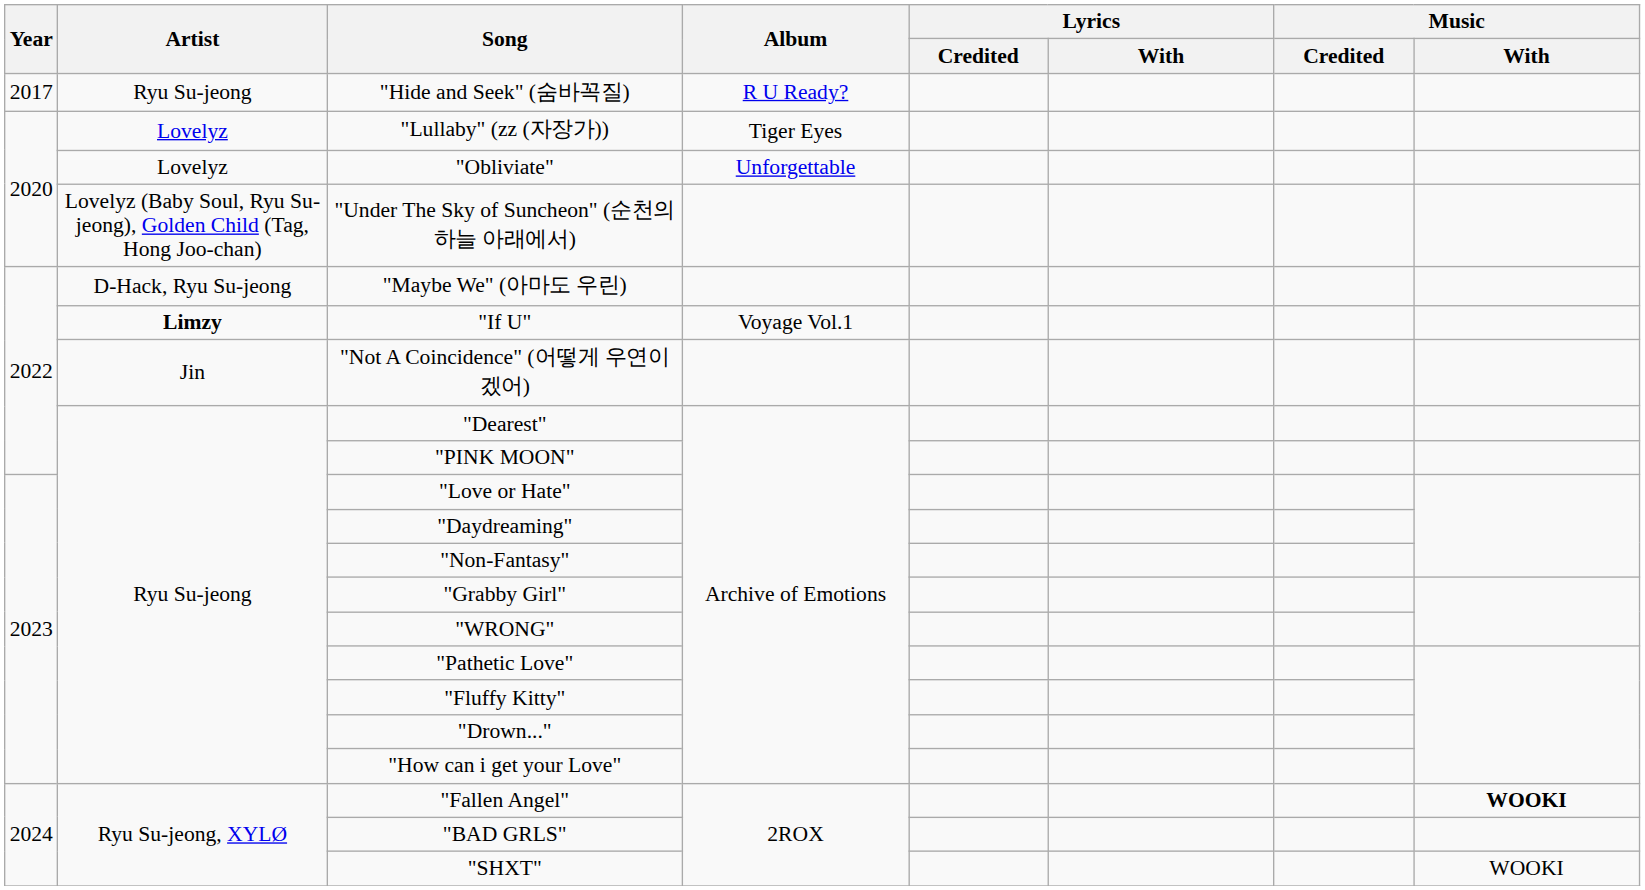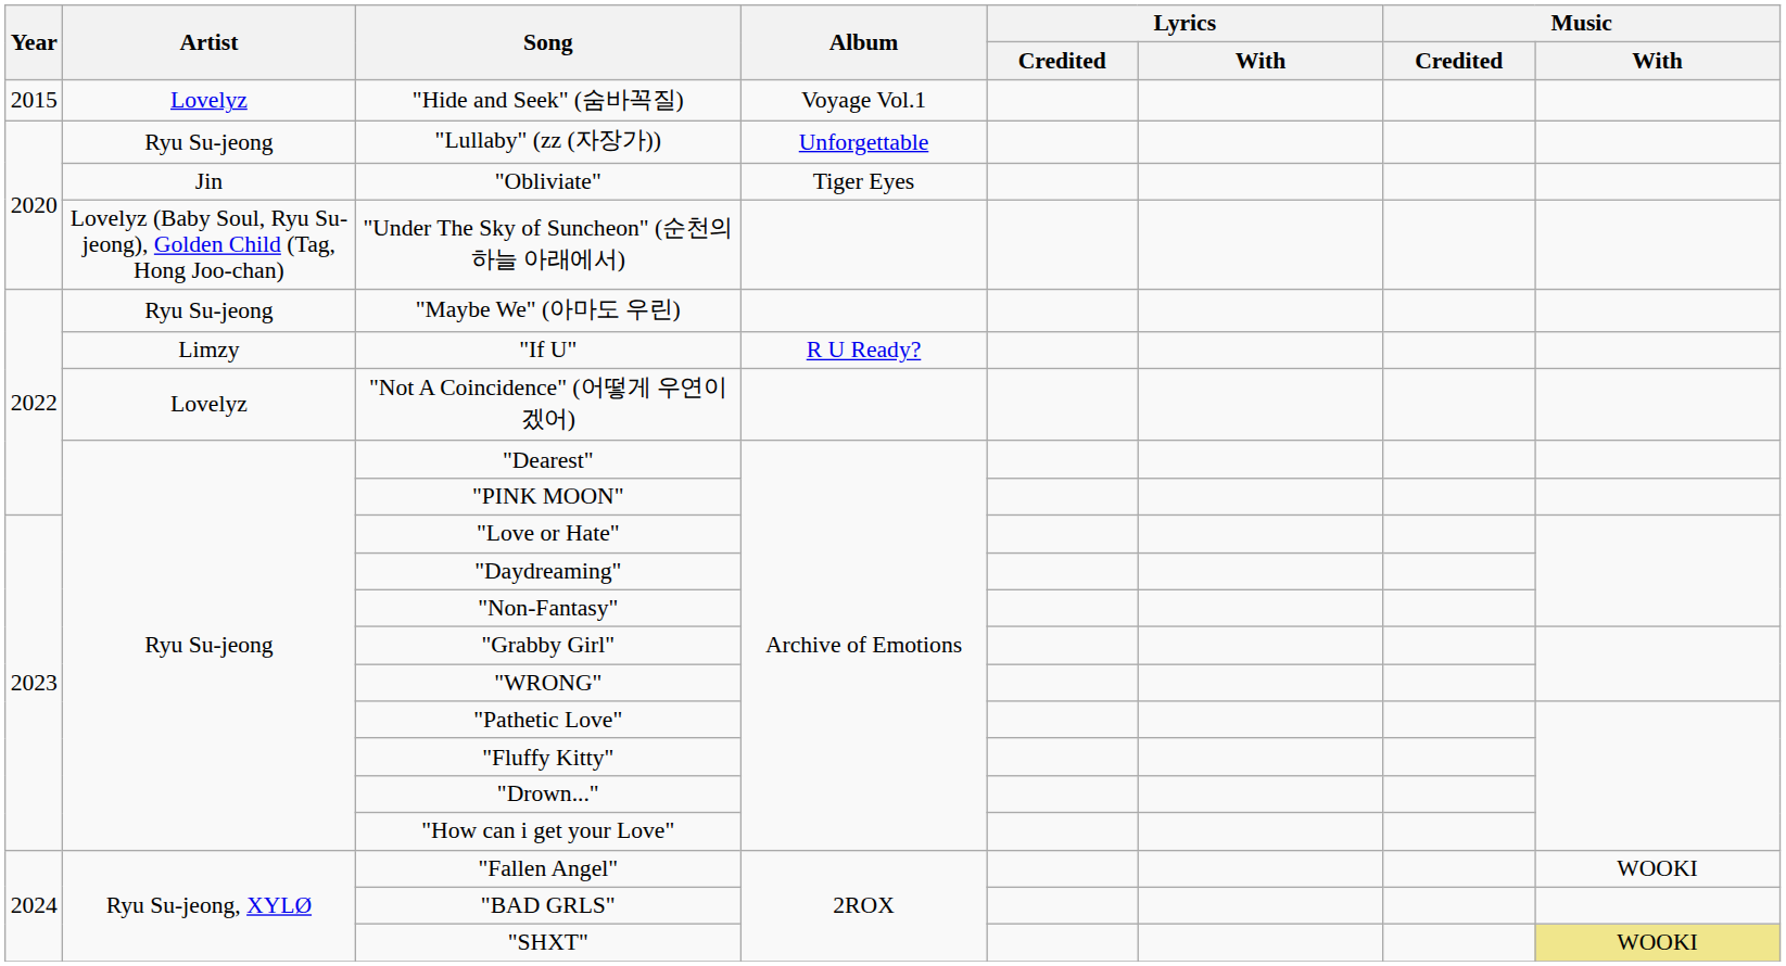"Hide and Seek" (숨바꼭질) | Year: 2017 -> 2015
"Hide and Seek" (숨바꼭질) | Artist: Ryu Su-jeong -> Lovelyz
"Hide and Seek" (숨바꼭질) | Album: R U Ready? -> Voyage Vol.1
"Lullaby" (zz (자장가)) | Artist: Lovelyz -> Ryu Su-jeong
"Lullaby" (zz (자장가)) | Album: Tiger Eyes -> Unforgettable
"Obliviate" | Artist: Lovelyz -> Jin
"Obliviate" | Album: Unforgettable -> Tiger Eyes
"Maybe We" (아마도 우린) | Artist: D-Hack, Ryu Su-jeong -> Ryu Su-jeong
"If U" | Artist: bold -> normal
"If U" | Album: Voyage Vol.1 -> R U Ready?
"Not A Coincidence" (어떻게 우연이겠어) | Artist: Jin -> Lovelyz
"Fallen Angel" | Music / With: bold -> normal
"SHXT" | Music / With: no background -> khaki background
